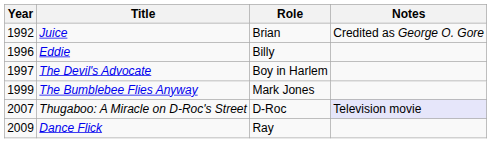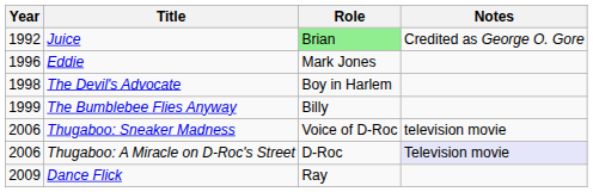Juice | Role: no background -> lightgreen background
Eddie | Role: Billy -> Mark Jones
The Devil's Advocate | Year: 1997 -> 1998
The Bumblebee Flies Anyway | Role: Mark Jones -> Billy
+ row: 2006 | Thugaboo: Sneaker Madness | Voice of D-Roc | television movie
Thugaboo: A Miracle on D-Roc's Street | Year: 2007 -> 2006
